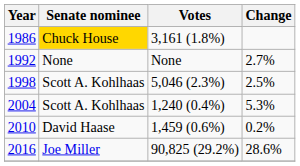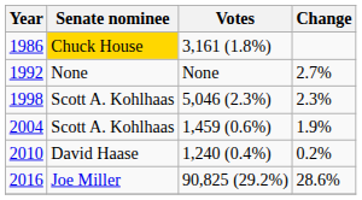1998 | Change: 2.5% -> 2.3%
2004 | Votes: 1,240 (0.4%) -> 1,459 (0.6%)
2004 | Change: 5.3% -> 1.9%
2010 | Votes: 1,459 (0.6%) -> 1,240 (0.4%)
